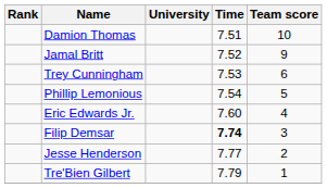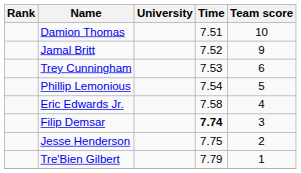Eric Edwards Jr. | Time: 7.60 -> 7.58
Jesse Henderson | Time: 7.77 -> 7.75
